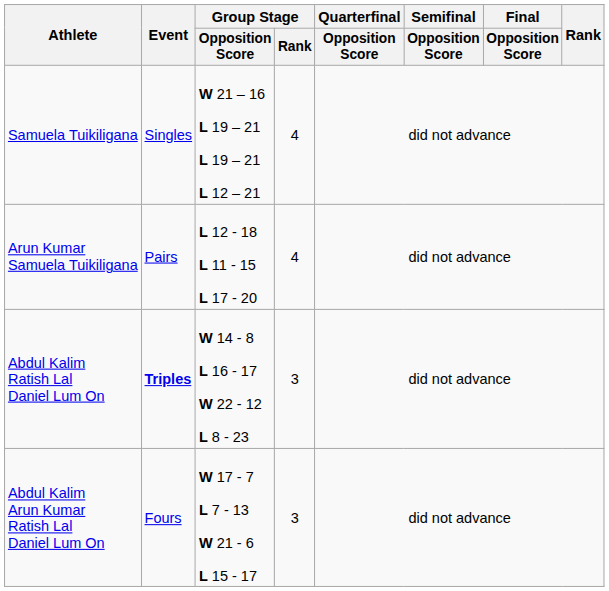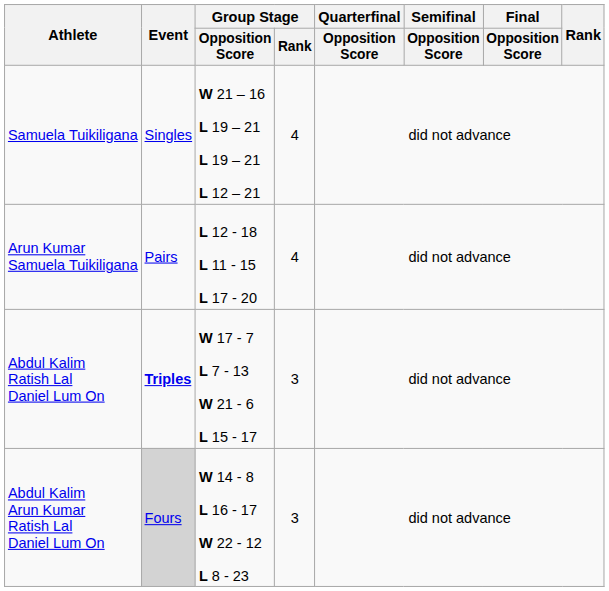Abdul Kalim Ratish Lal Daniel Lum On | Group Stage / Opposition Score: W 14 - 8 L 16 - 17 W 22 - 12 L 8 - 23 -> W 17 - 7 L 7 - 13 W 21 - 6 L 15 - 17
Abdul Kalim Arun Kumar Ratish Lal Daniel Lum On | Event: no background -> lightgrey background
Abdul Kalim Arun Kumar Ratish Lal Daniel Lum On | Group Stage / Opposition Score: W 17 - 7 L 7 - 13 W 21 - 6 L 15 - 17 -> W 14 - 8 L 16 - 17 W 22 - 12 L 8 - 23
